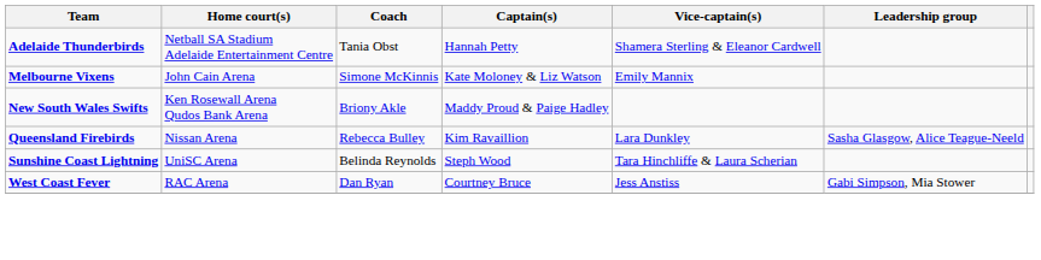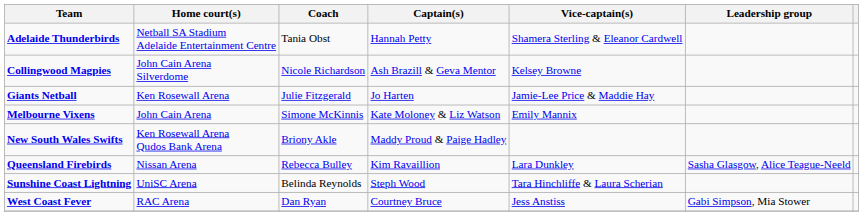+ row: Collingwood Magpies | John Cain Arena Silverdome | Nicole Richardson | Ash Brazill & Geva Mentor | Kelsey Browne
+ row: Giants Netball | Ken Rosewall Arena | Julie Fitzgerald | Jo Harten | Jamie-Lee Price & Maddie Hay
